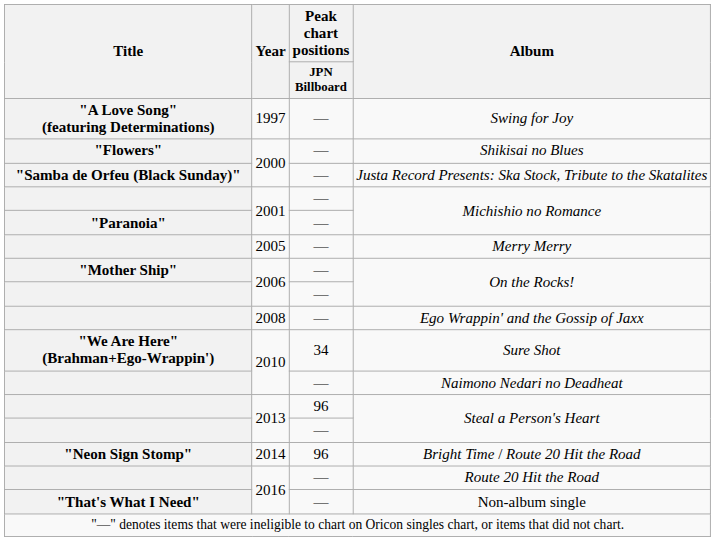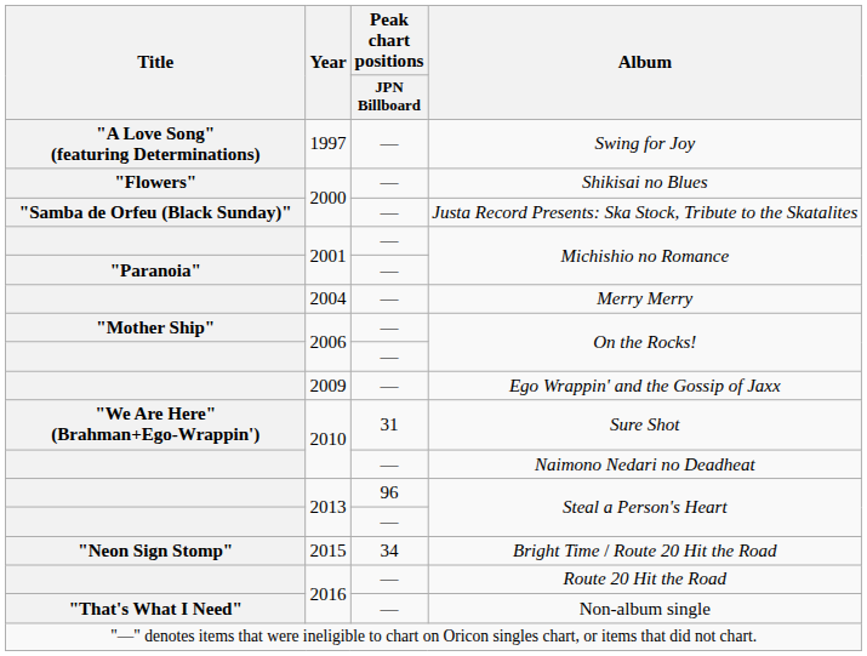Merry Merry | Year: 2005 -> 2004
Ego Wrappin' and the Gossip of Jaxx | Year: 2008 -> 2009
Sure Shot | Peak chart positions / JPN Billboard: 34 -> 31
Bright Time / Route 20 Hit the Road | Year: 2014 -> 2015
Bright Time / Route 20 Hit the Road | Peak chart positions / JPN Billboard: 96 -> 34
